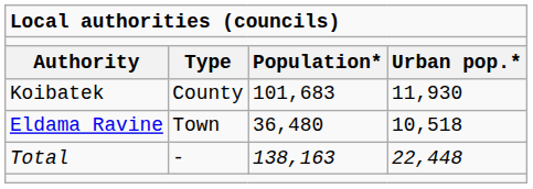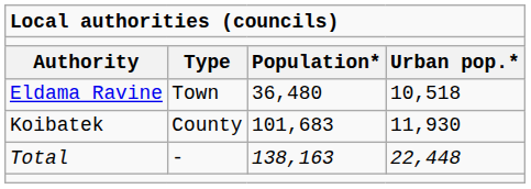rows swapped: Eldama Ravine <-> Koibatek
